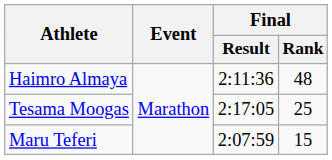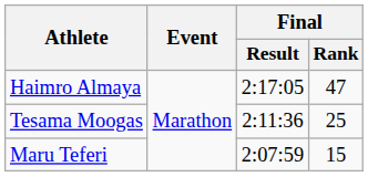Haimro Almaya | Final / Result: 2:11:36 -> 2:17:05
Haimro Almaya | Final / Rank: 48 -> 47
Tesama Moogas | Final / Result: 2:17:05 -> 2:11:36
